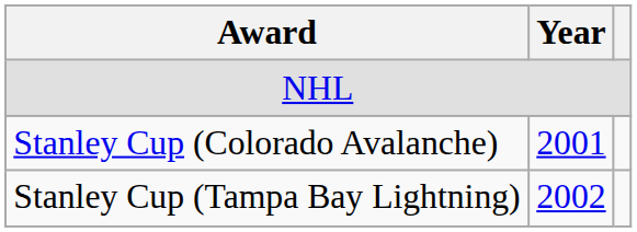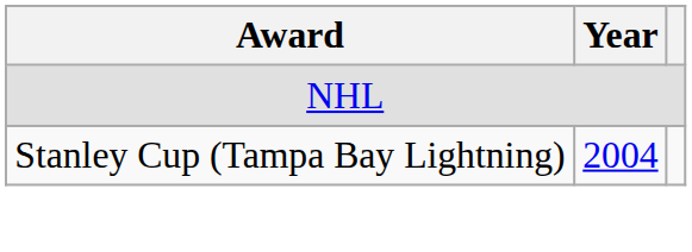- row: Stanley Cup (Colorado Avalanche) | 2001
Stanley Cup (Tampa Bay Lightning) | Year: 2002 -> 2004
